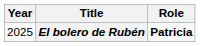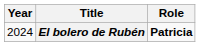El bolero de Rubén | Year: 2025 -> 2024
